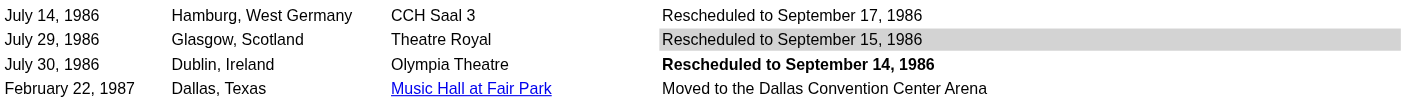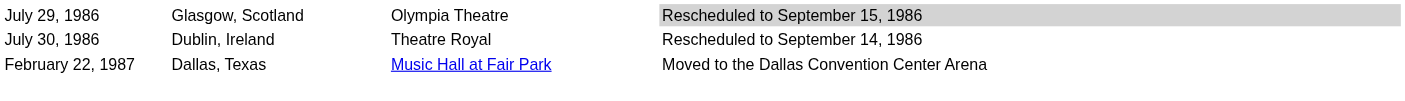- row: July 14, 1986 | Hamburg, West Germany | CCH Saal 3 | Rescheduled to September 17, 1986
July 29, 1986 | column 3: Theatre Royal -> Olympia Theatre
July 30, 1986 | column 3: Olympia Theatre -> Theatre Royal
July 30, 1986 | column 4: bold -> normal
